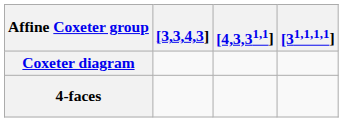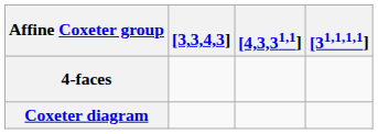rows swapped: Coxeter diagram <-> 4-faces
